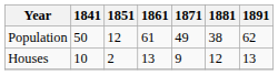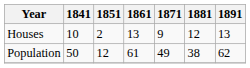rows swapped: Population <-> Houses
